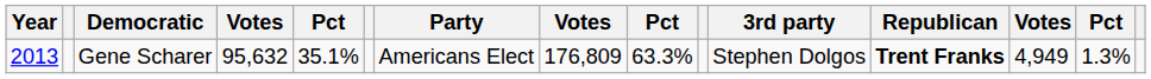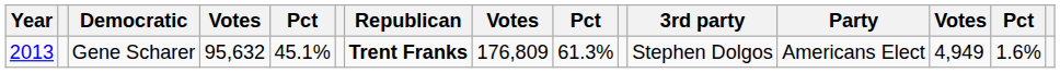columns swapped: Republican <-> Party
Gene Scharer | column 5: 35.1% -> 45.1%
Gene Scharer | column 9: 63.3% -> 61.3%
Gene Scharer | column 14: 1.3% -> 1.6%
